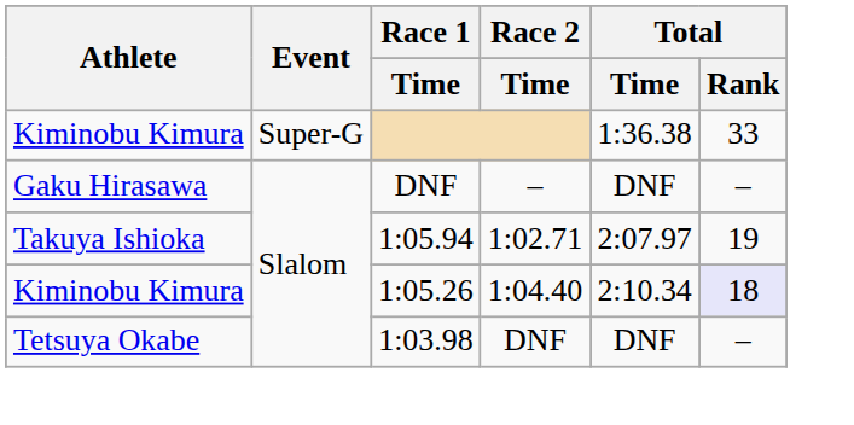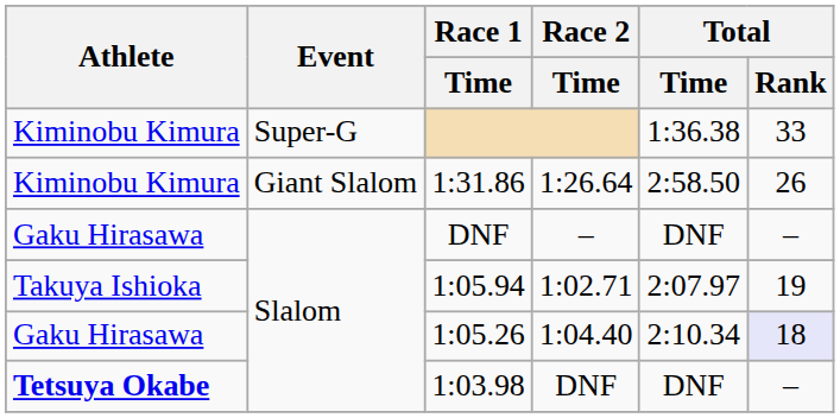+ row: Kiminobu Kimura | Giant Slalom | 1:31.86 | 1:26.64 | 2:58.50 | 26
1:05.26 | Athlete: Kiminobu Kimura -> Gaku Hirasawa
1:03.98 | Athlete: normal -> bold
